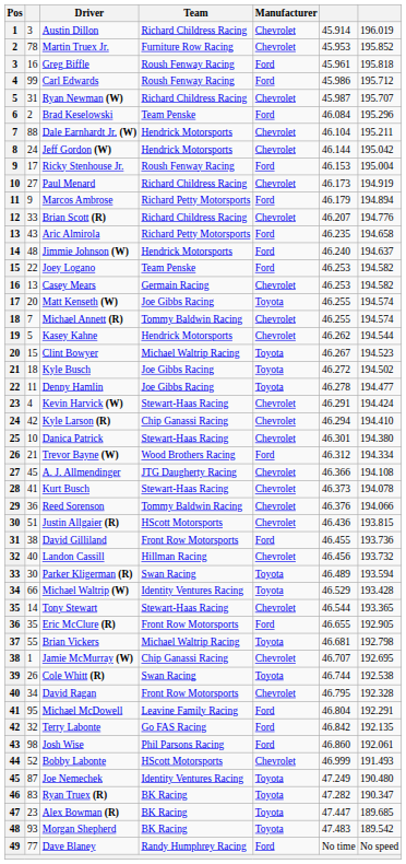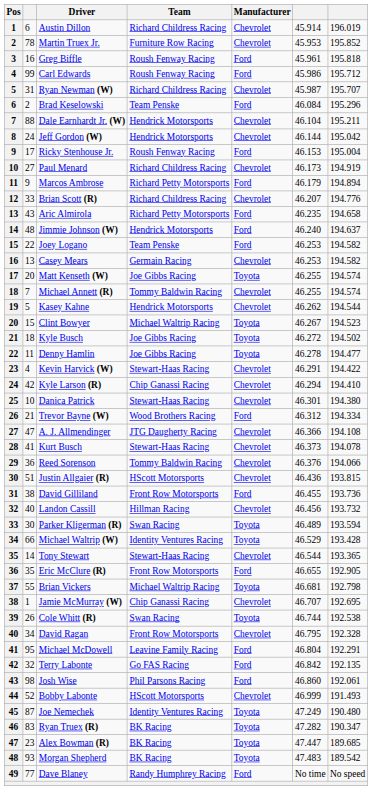Austin Dillon | column 2: 3 -> 6
Kevin Harvick (W) | column 7: 194.424 -> 194.422
A. J. Allmendinger | column 2: 45 -> 47
